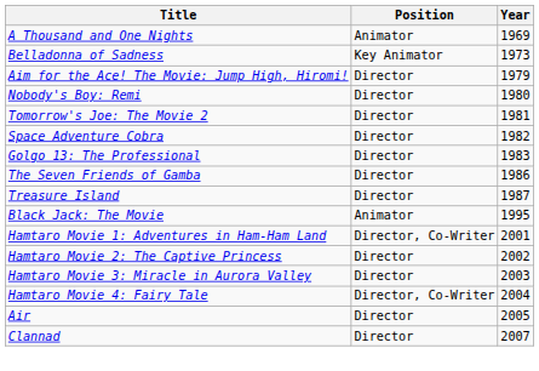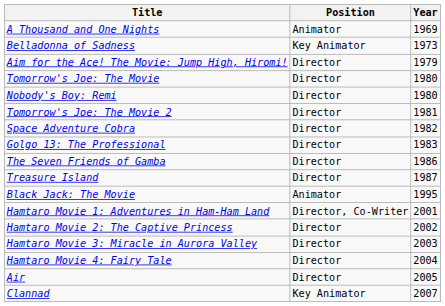+ row: Tomorrow's Joe: The Movie | Director | 1980
Hamtaro Movie 4: Fairy Tale | Position: Director, Co-Writer -> Director
Clannad | Position: Director -> Key Animator
